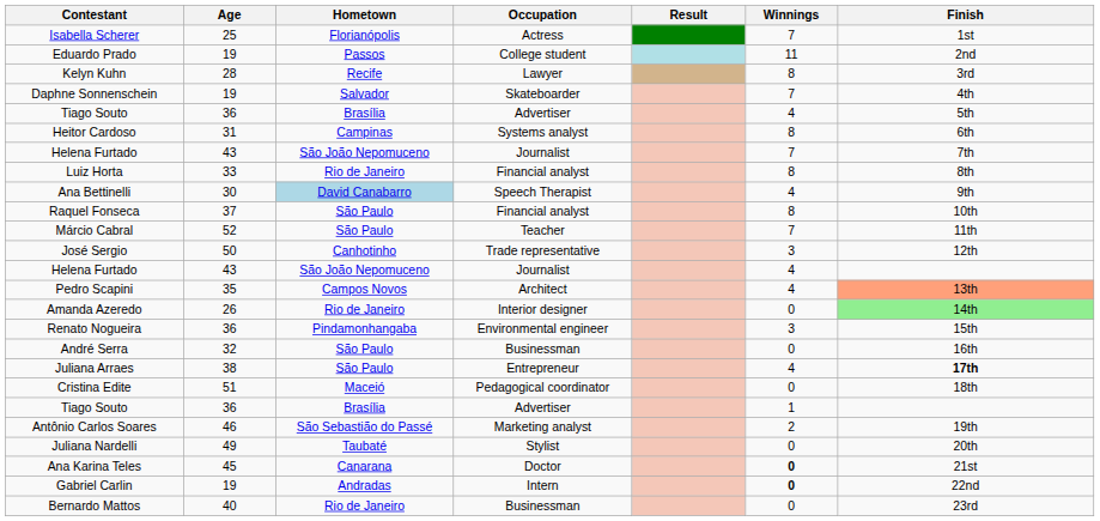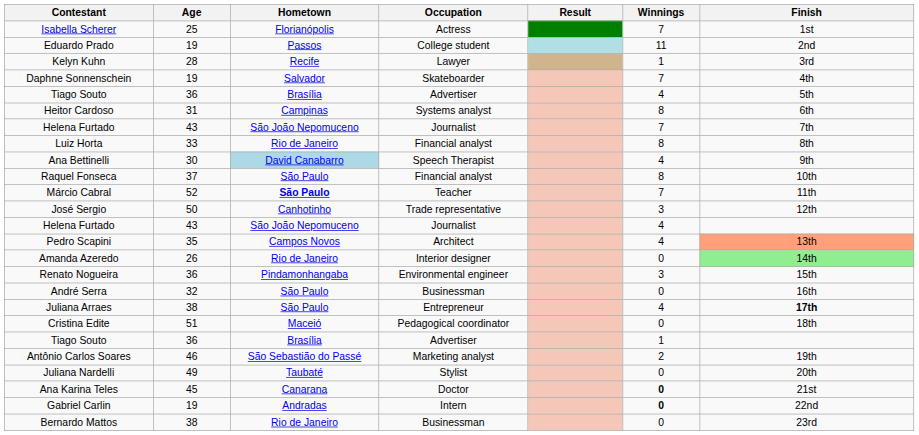Kelyn Kuhn | Winnings: 8 -> 1
Márcio Cabral | Hometown: normal -> bold
Bernardo Mattos | Age: 40 -> 38
